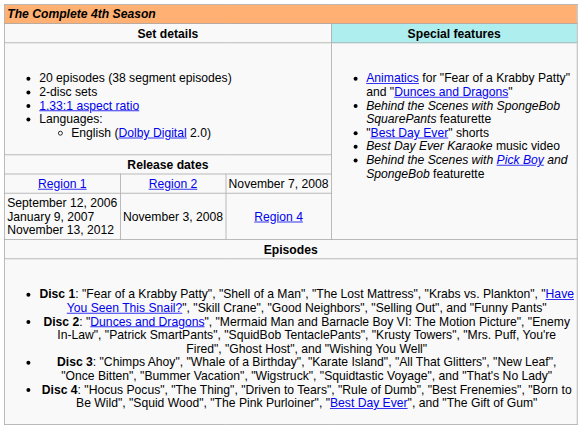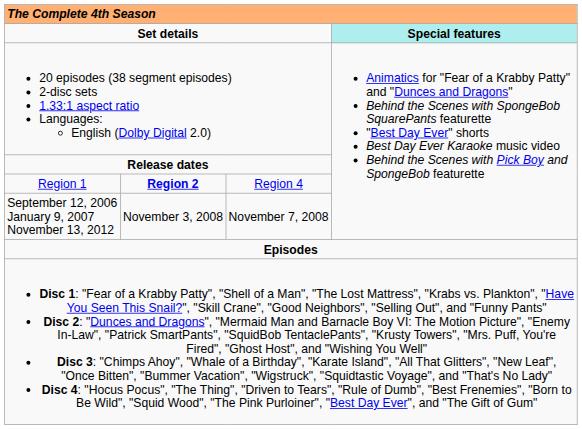Region 1 | column 2: normal -> bold
Region 1 | column 3: November 7, 2008 -> Region 4
September 12, 2006 January 9, 2007 November 13, 2012 | column 3: Region 4 -> November 7, 2008
